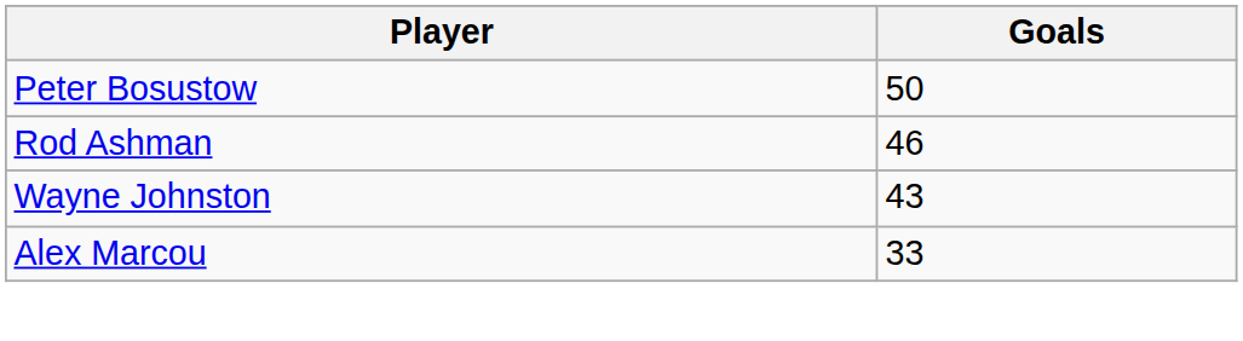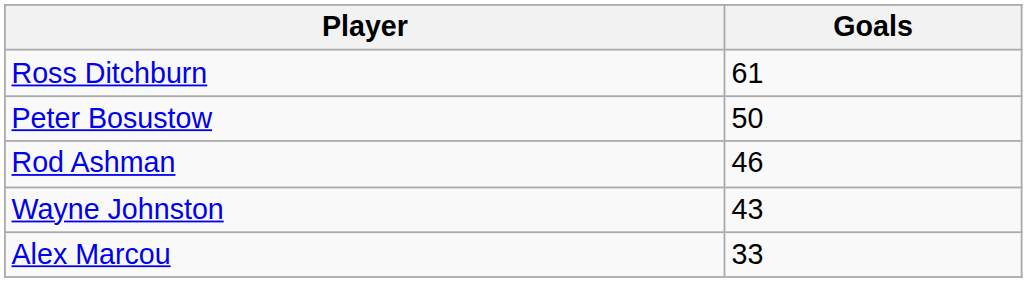+ row: Ross Ditchburn | 61
